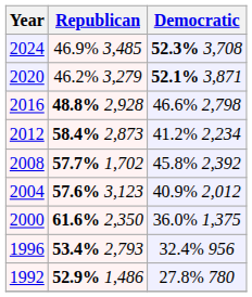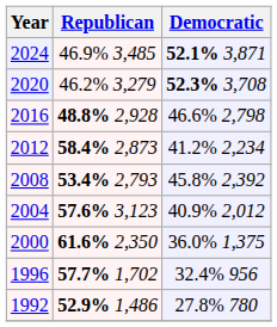2024 | Democratic: 52.3% 3,708 -> 52.1% 3,871
2020 | Democratic: 52.1% 3,871 -> 52.3% 3,708
2008 | Republican: 57.7% 1,702 -> 53.4% 2,793
1996 | Republican: 53.4% 2,793 -> 57.7% 1,702
